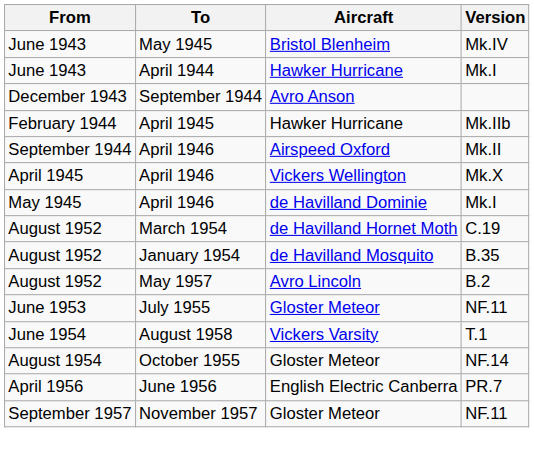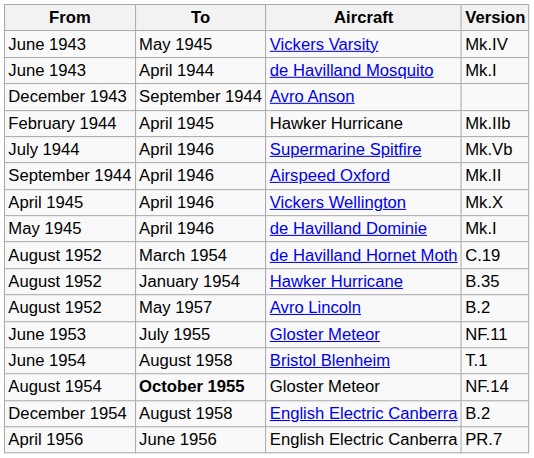June 1943 / Mk.IV | Aircraft: Bristol Blenheim -> Vickers Varsity
June 1943 / Mk.I | Aircraft: Hawker Hurricane -> de Havilland Mosquito
+ row: July 1944 | April 1946 | Supermarine Spitfire | Mk.Vb
August 1952 / B.35 | Aircraft: de Havilland Mosquito -> Hawker Hurricane
June 1954 | Aircraft: Vickers Varsity -> Bristol Blenheim
August 1954 | To: normal -> bold
+ row: December 1954 | August 1958 | English Electric Canberra | B.2
- row: September 1957 | November 1957 | Gloster Meteor | NF.11
